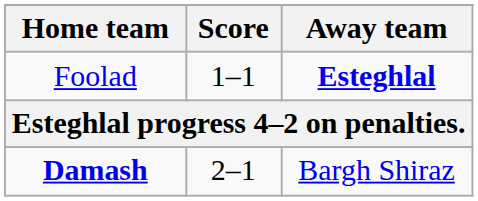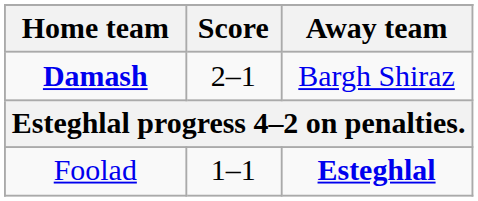rows swapped: Foolad <-> Damash
